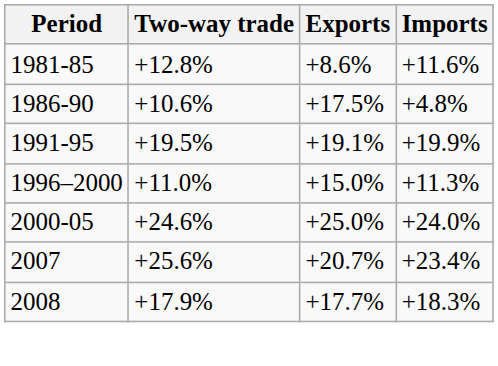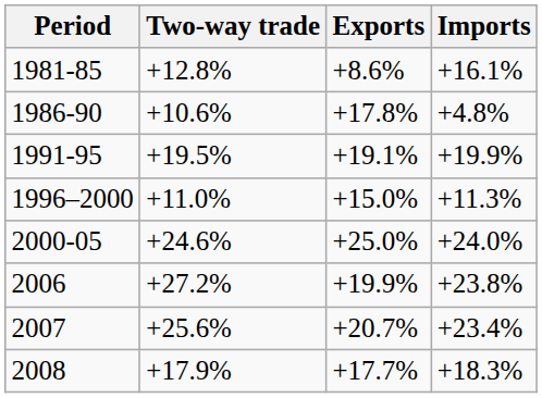1981-85 | Imports: +11.6% -> +16.1%
1986-90 | Exports: +17.5% -> +17.8%
+ row: 2006 | +27.2% | +19.9% | +23.8%
